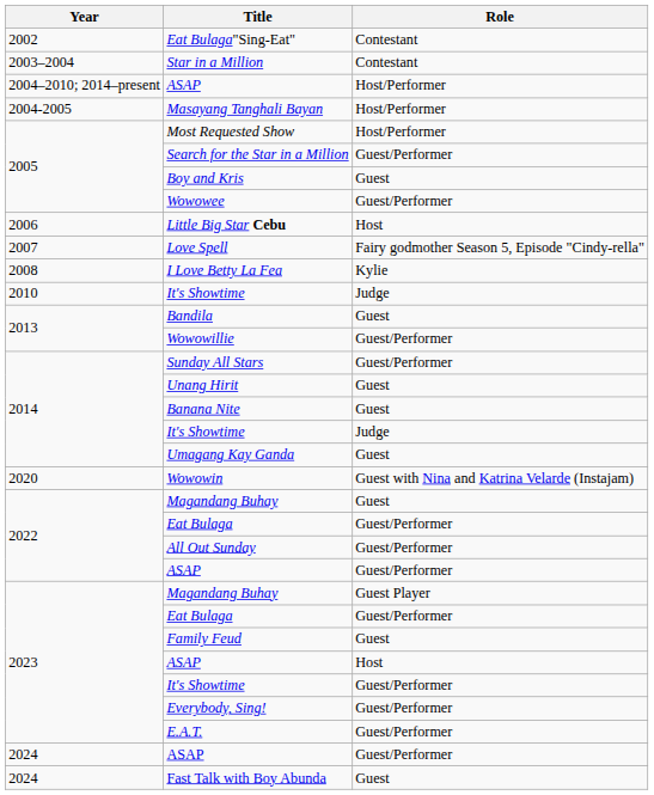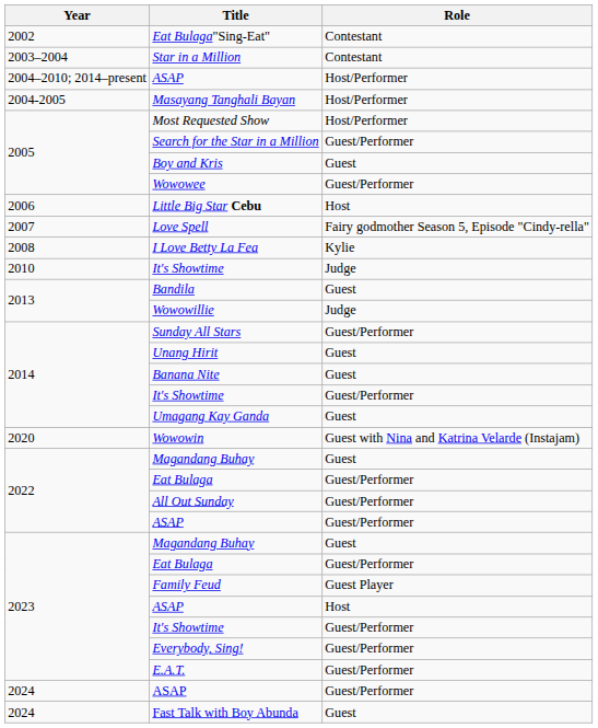Wowowillie | Role: Guest/Performer -> Judge
2014 / It's Showtime | Role: Judge -> Guest/Performer
2023 / Magandang Buhay | Role: Guest Player -> Guest
Family Feud | Role: Guest -> Guest Player
